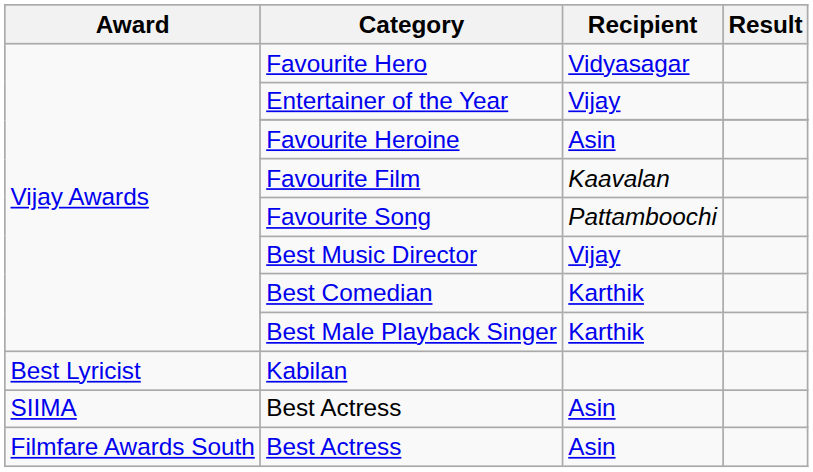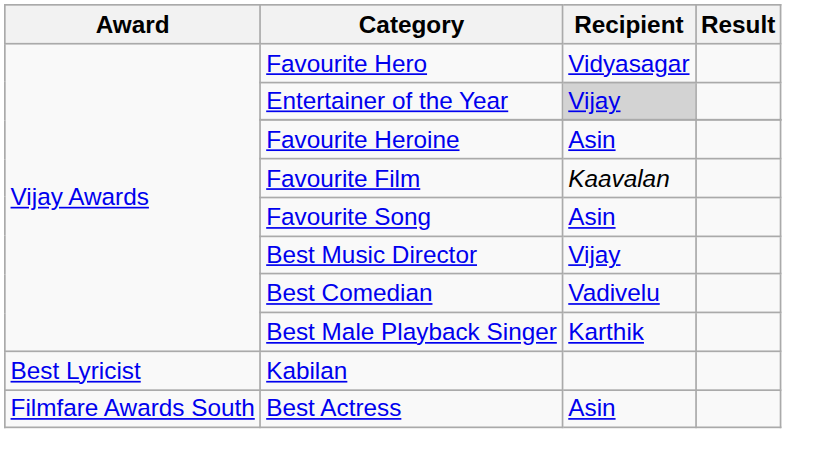Entertainer of the Year | Recipient: no background -> lightgrey background
Favourite Song | Recipient: Pattamboochi -> Asin
Best Comedian | Recipient: Karthik -> Vadivelu
- row: SIIMA | Best Actress | Asin
